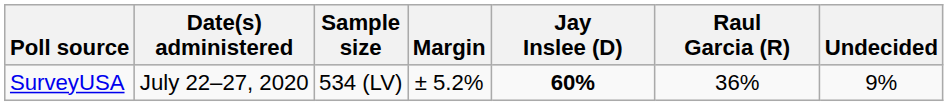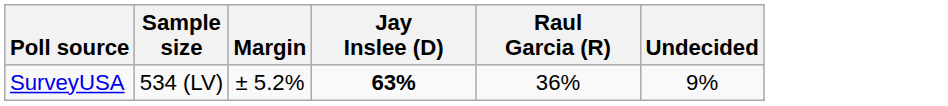- column: Date(s) administered | July 22–27, 2020
SurveyUSA | Jay Inslee (D): 60% -> 63%
